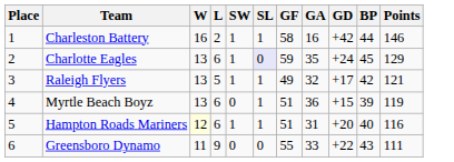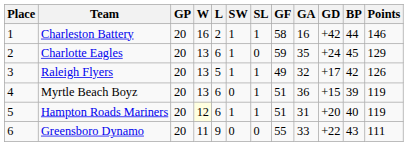+ column: GP | 20 | 20 | 20 | 20 | 20 | 20
Charlotte Eagles | SL: lavender background -> no background
Raleigh Flyers | Points: 121 -> 126
Hampton Roads Mariners | Points: 116 -> 119
